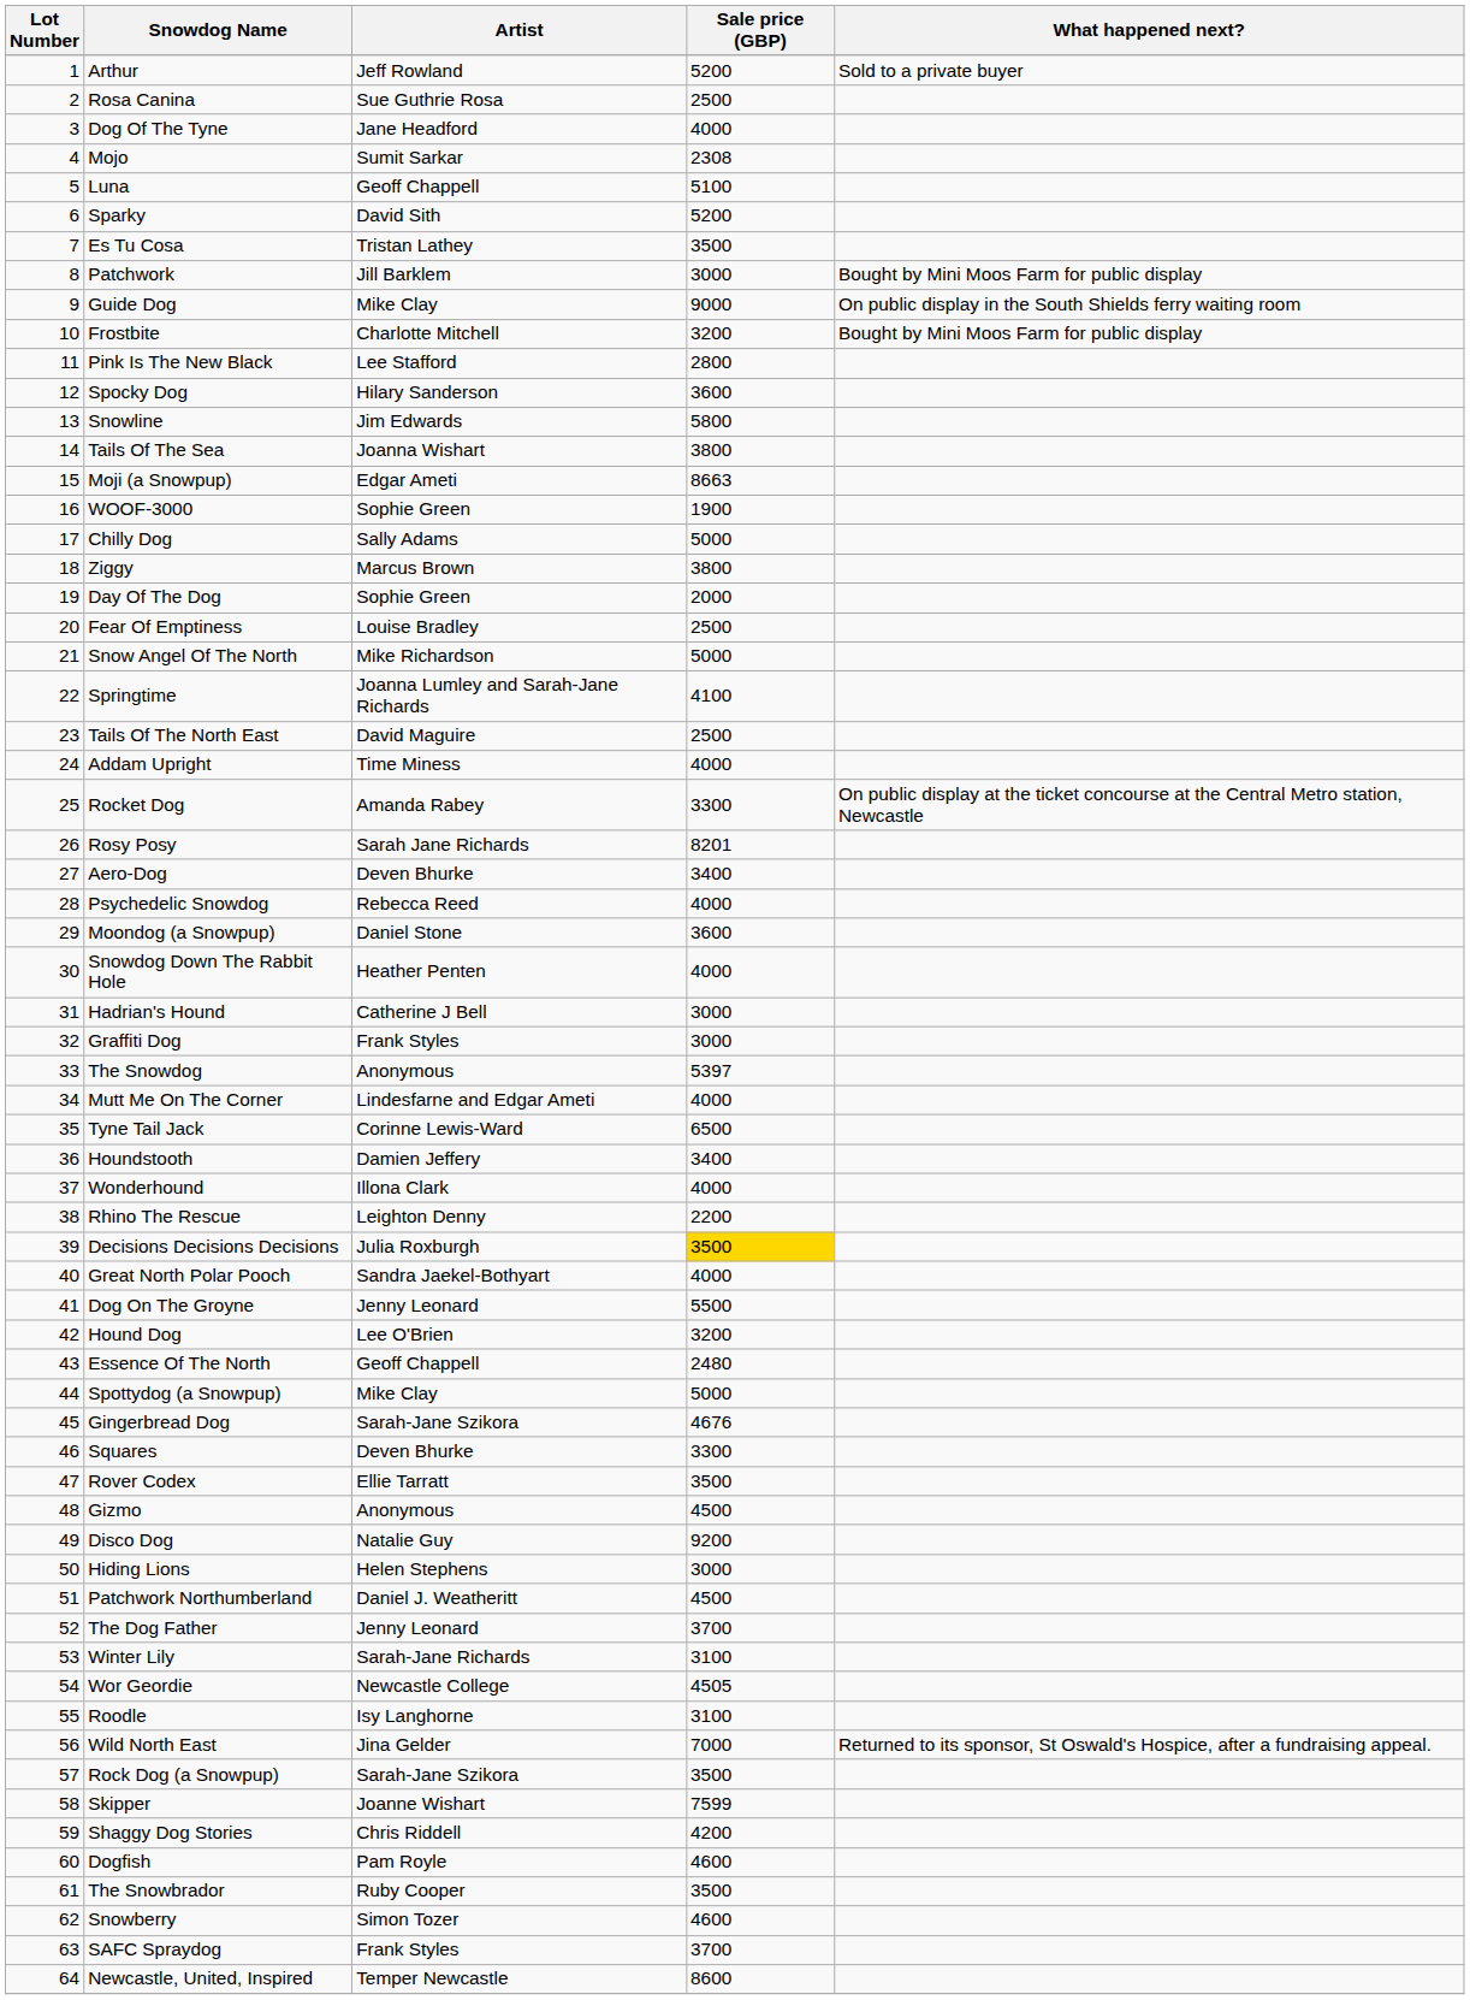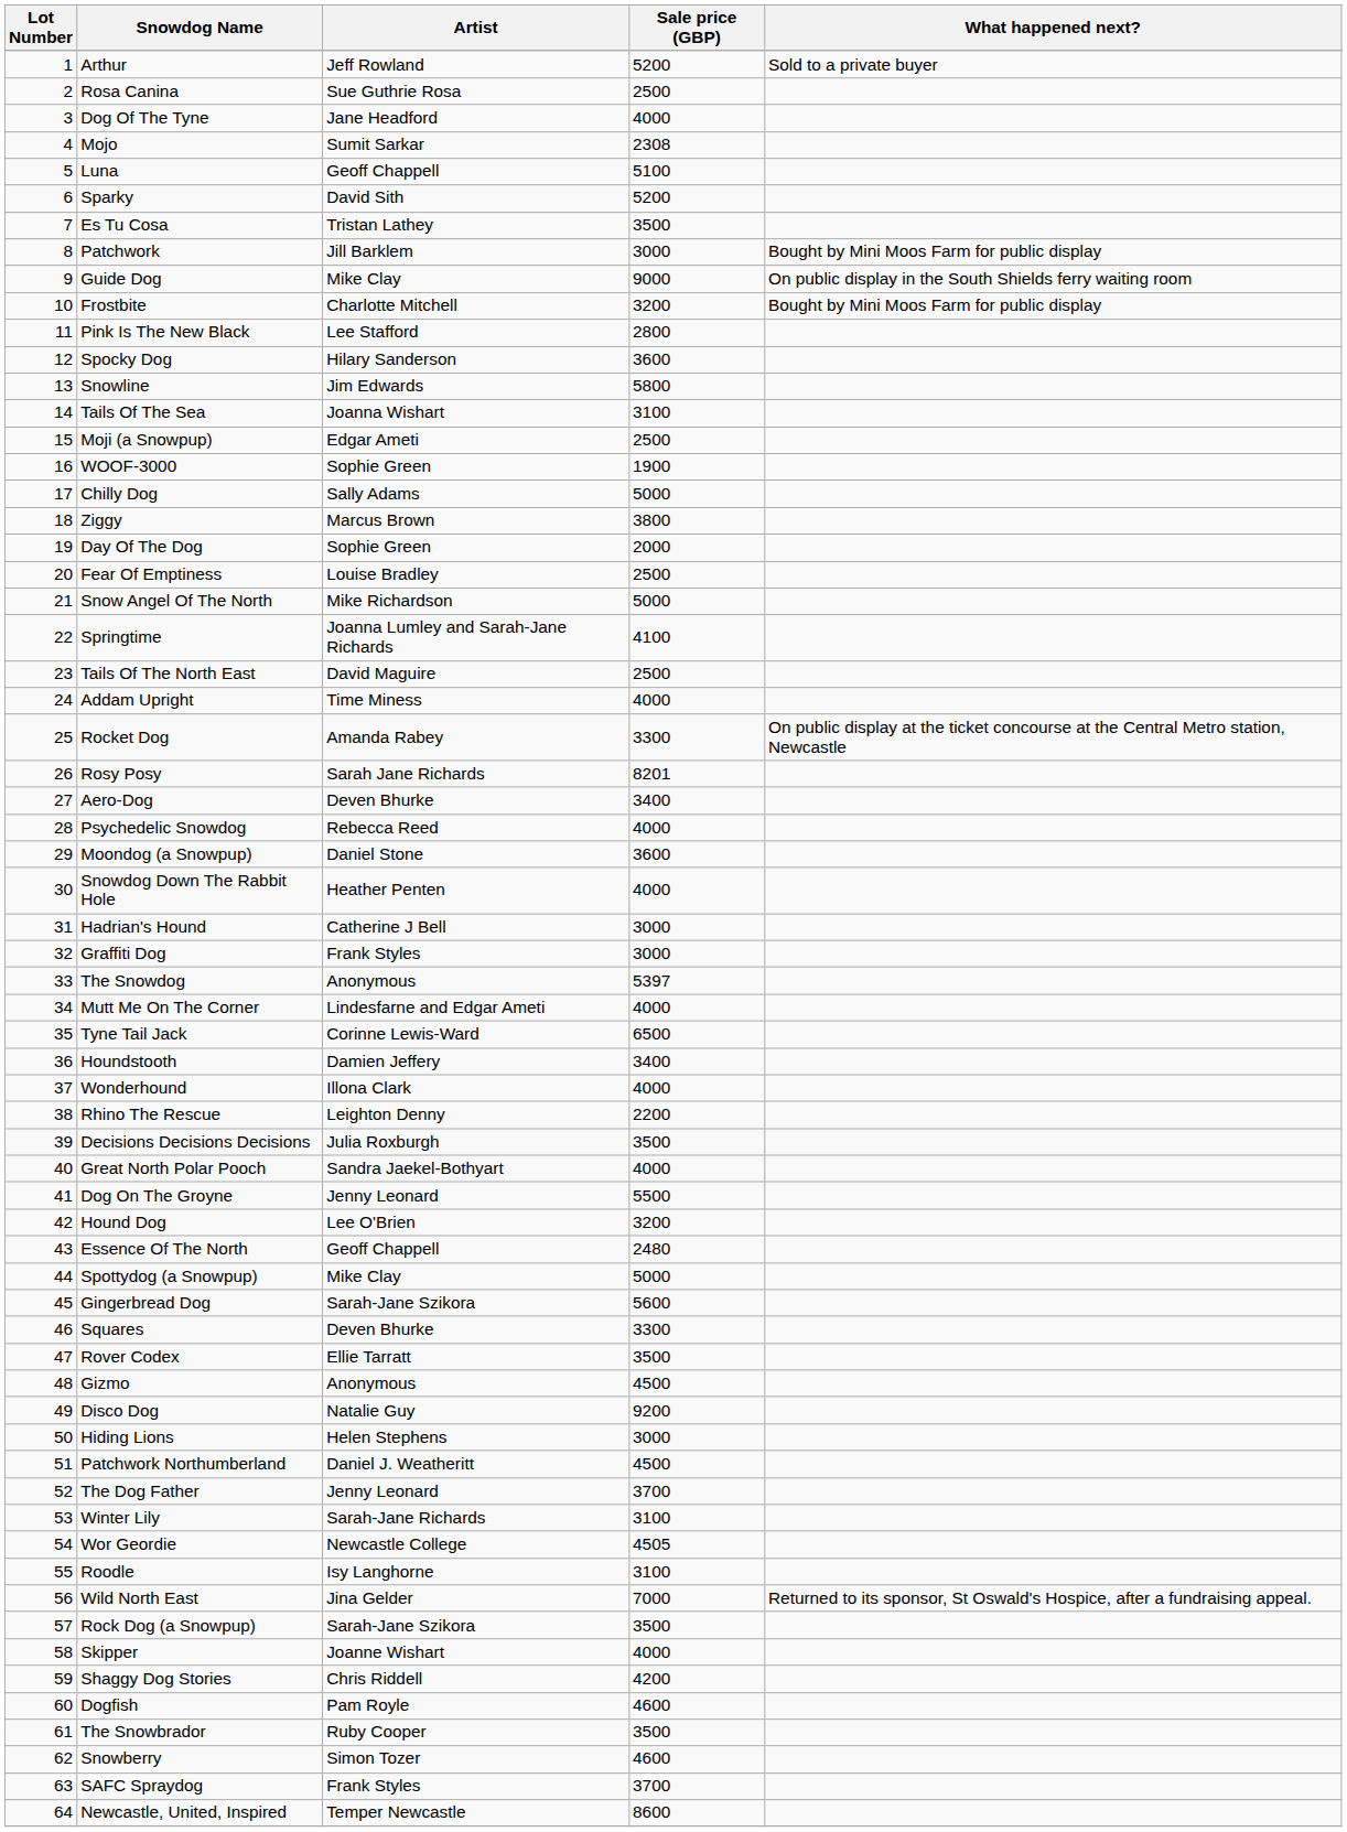Tails Of The Sea | Sale price (GBP): 3800 -> 3100
Moji (a Snowpup) | Sale price (GBP): 8663 -> 2500
Decisions Decisions Decisions | Sale price (GBP): gold background -> no background
Gingerbread Dog | Sale price (GBP): 4676 -> 5600
Skipper | Sale price (GBP): 7599 -> 4000
